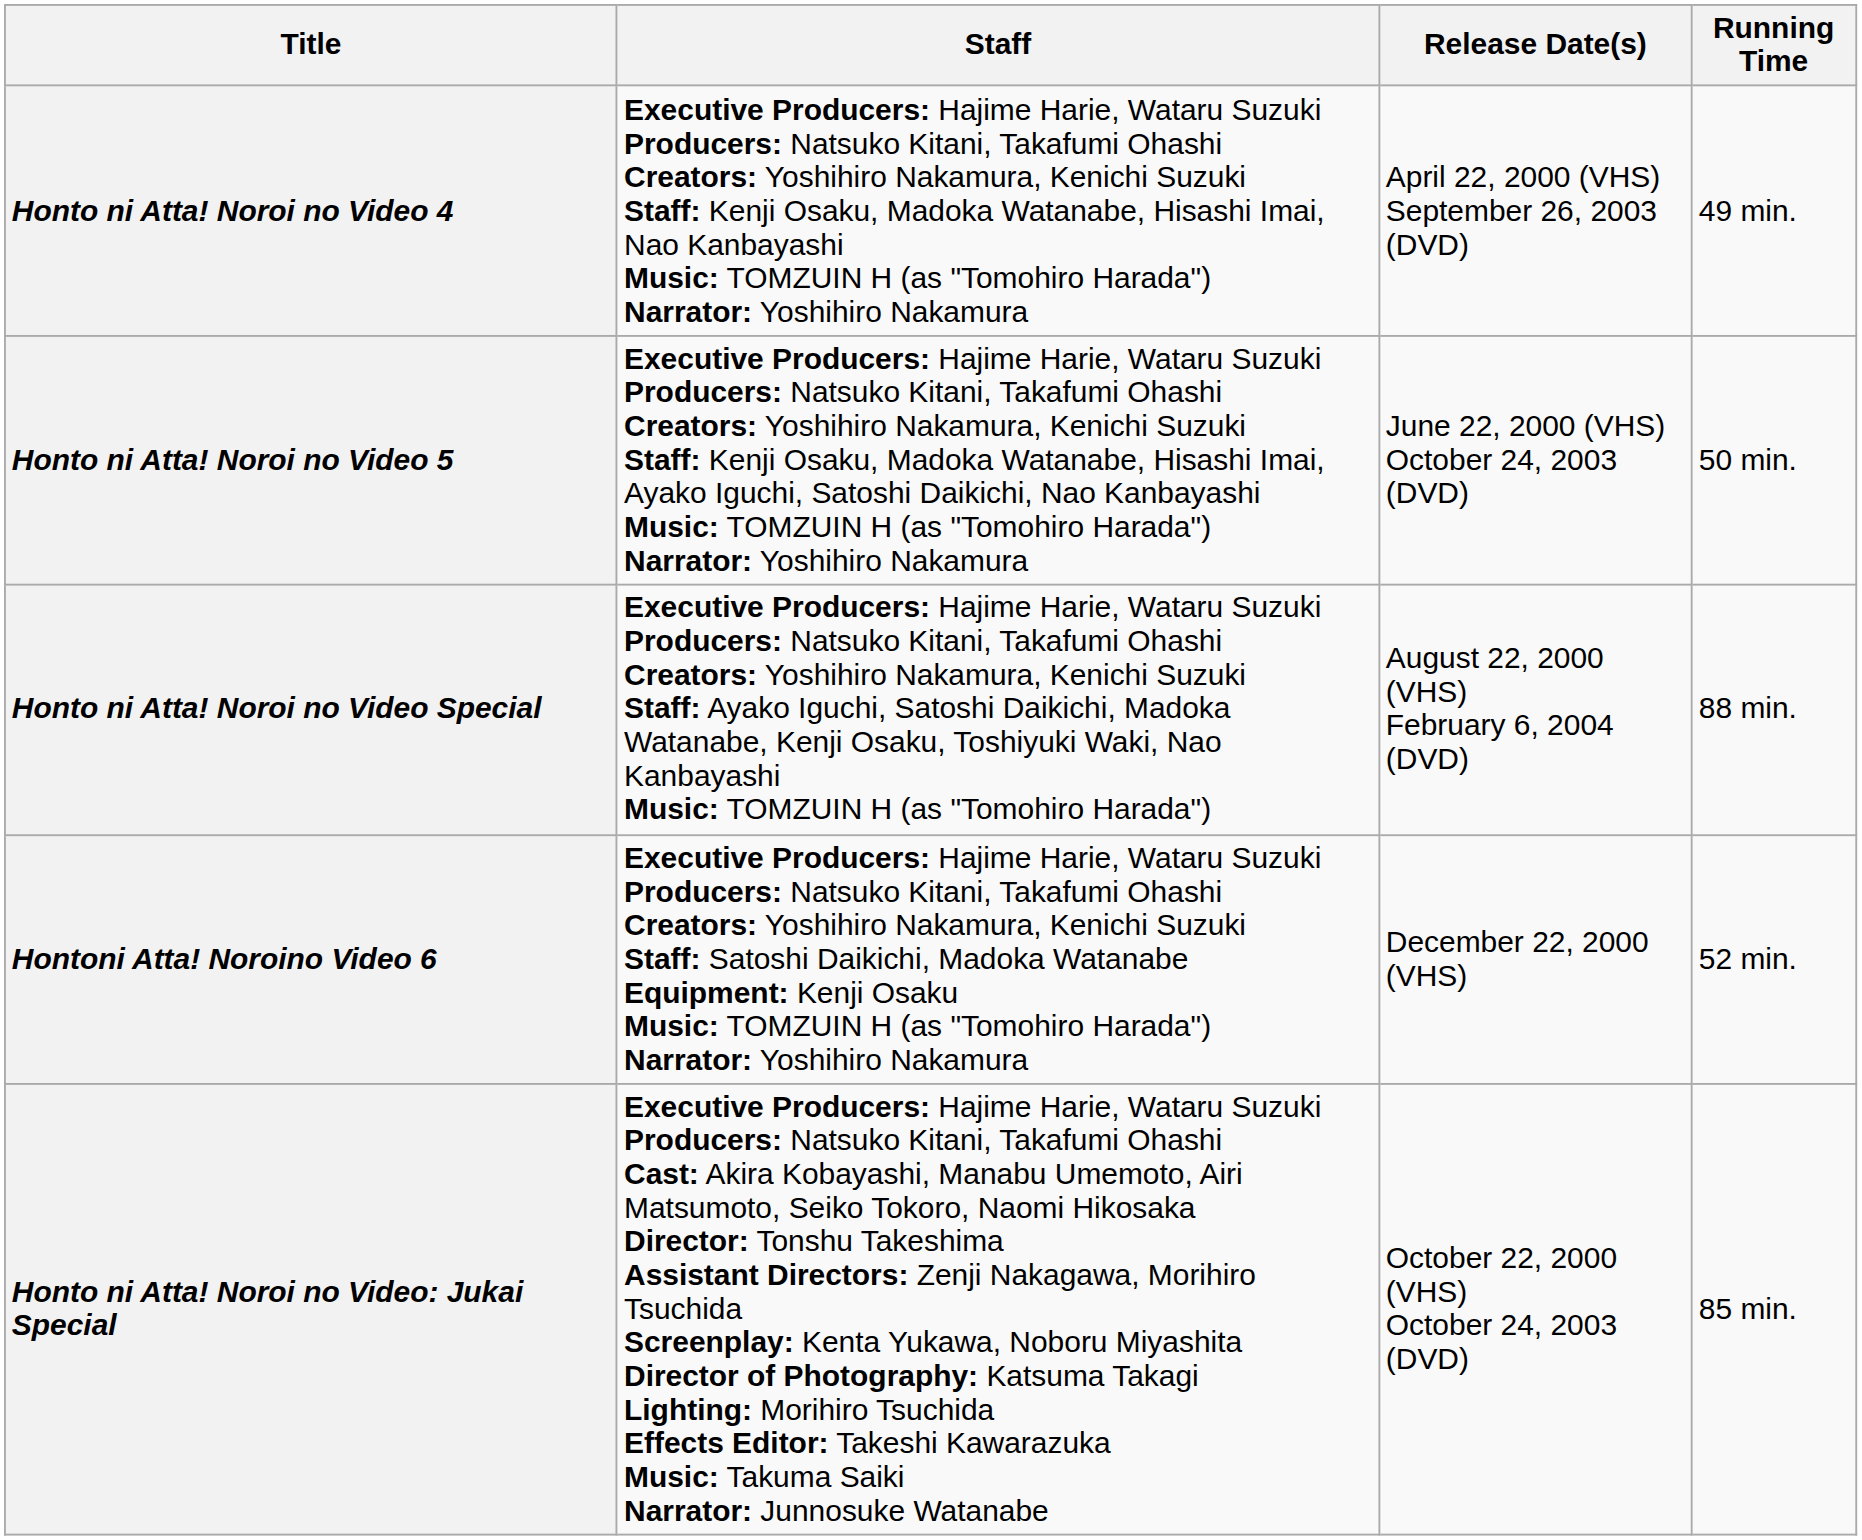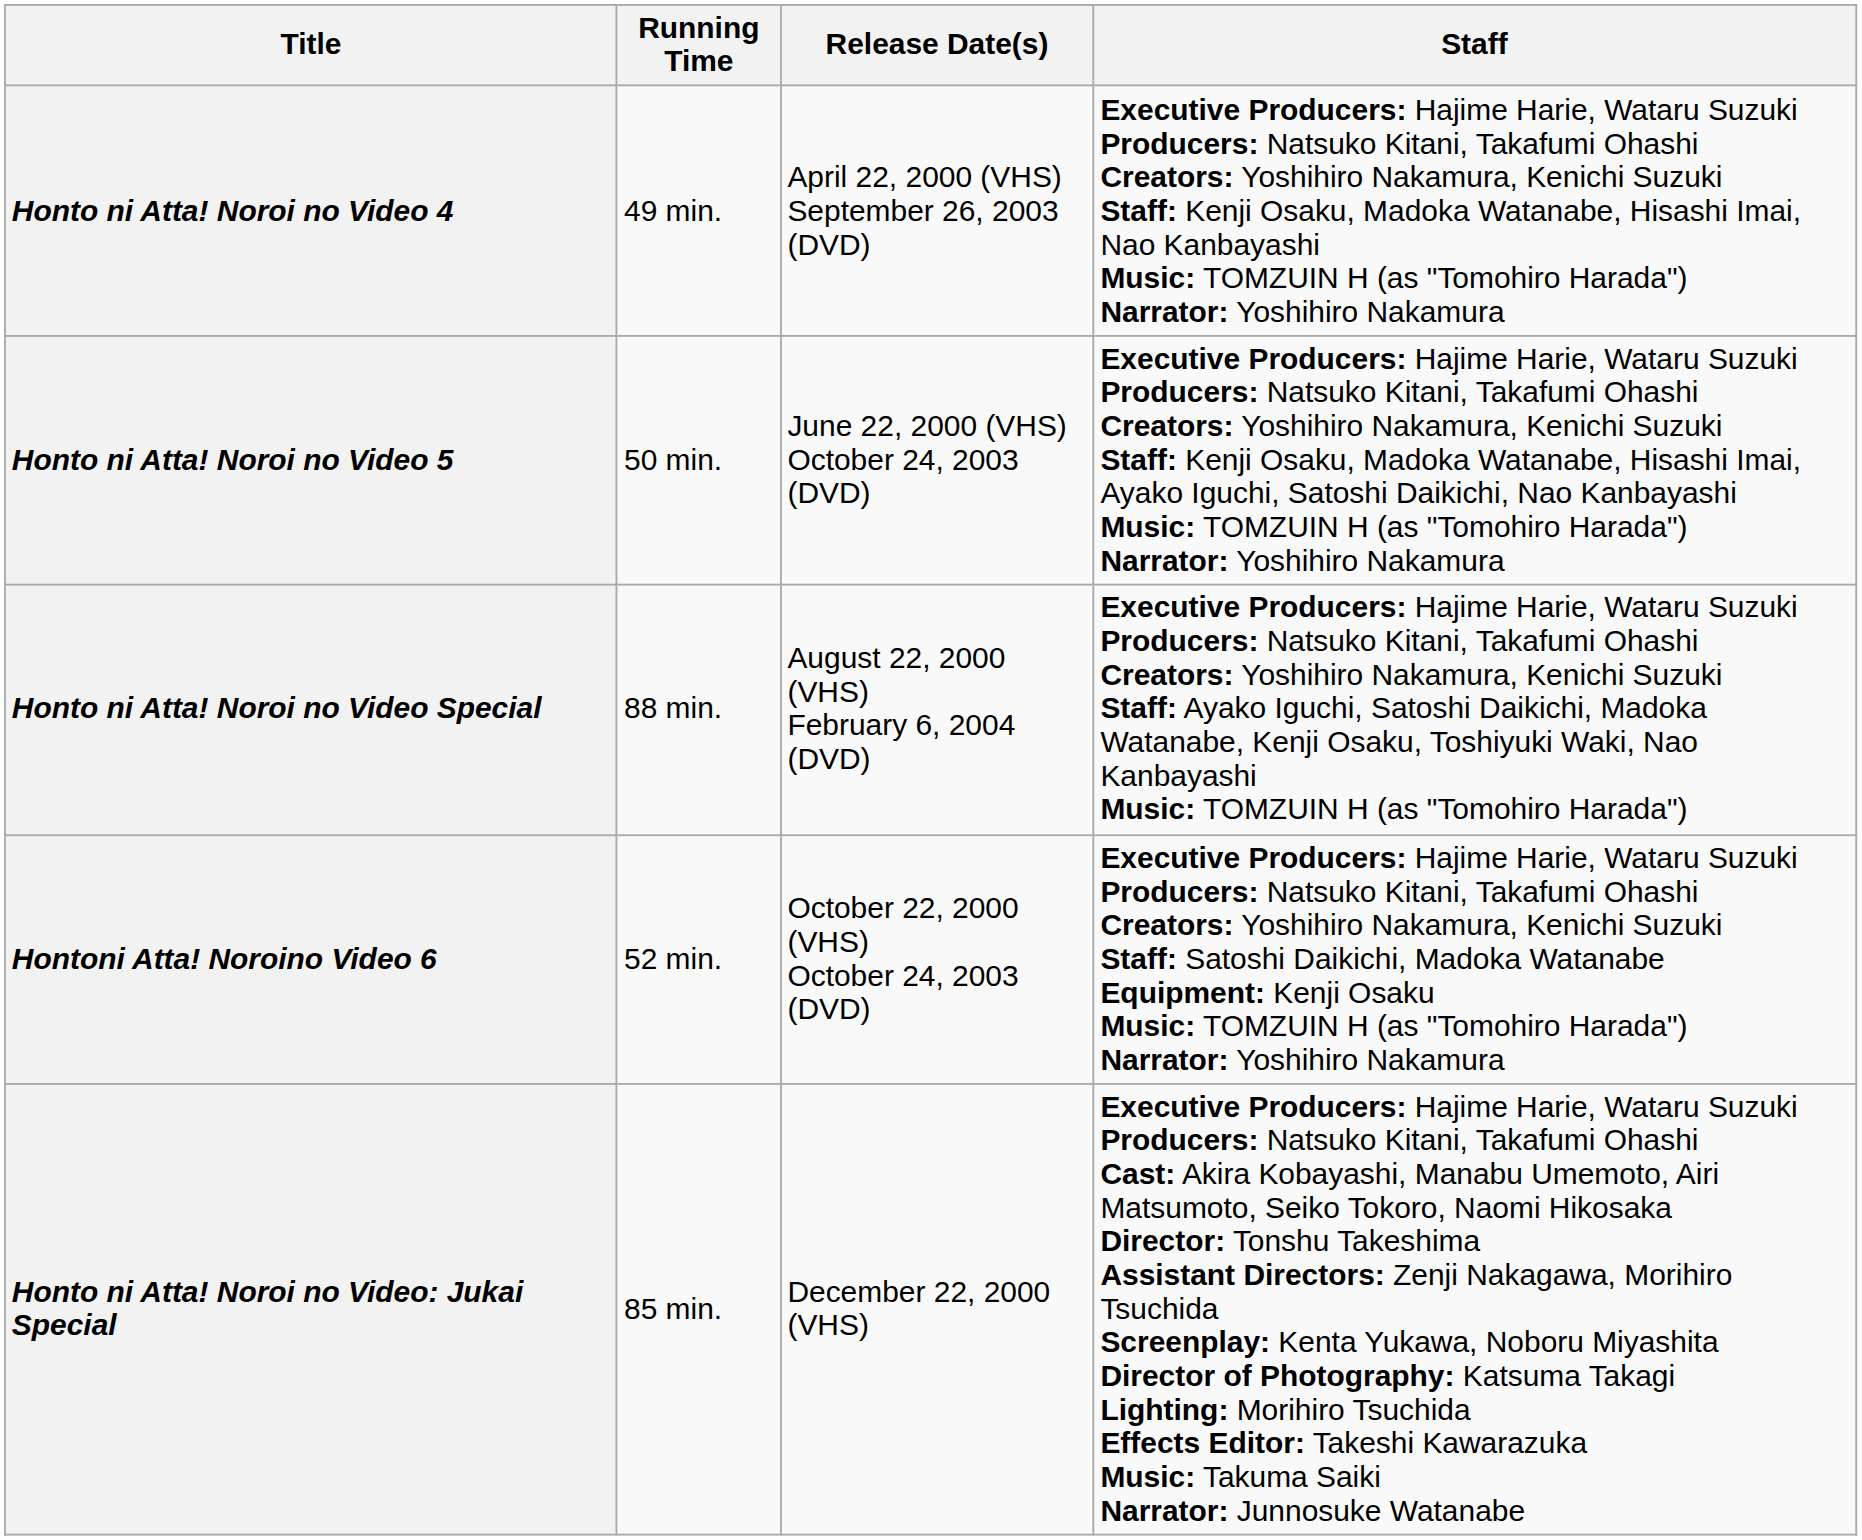columns swapped: Staff <-> Running Time
Hontoni Atta! Noroino Video 6 | Release Date(s): December 22, 2000 (VHS) -> October 22, 2000 (VHS) October 24, 2003 (DVD)
Honto ni Atta! Noroi no Video: Jukai Special | Release Date(s): October 22, 2000 (VHS) October 24, 2003 (DVD) -> December 22, 2000 (VHS)
